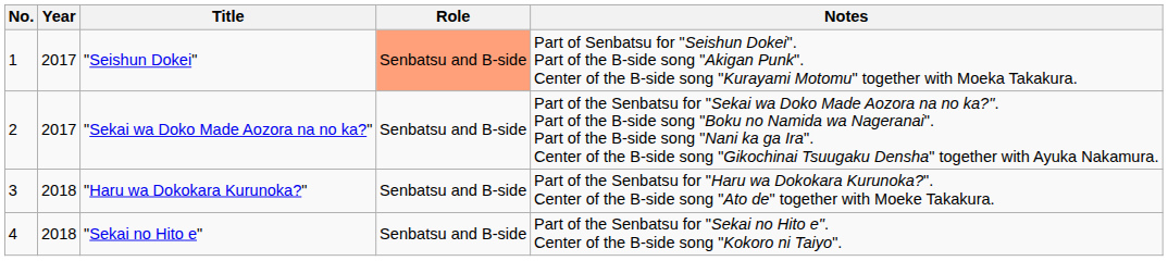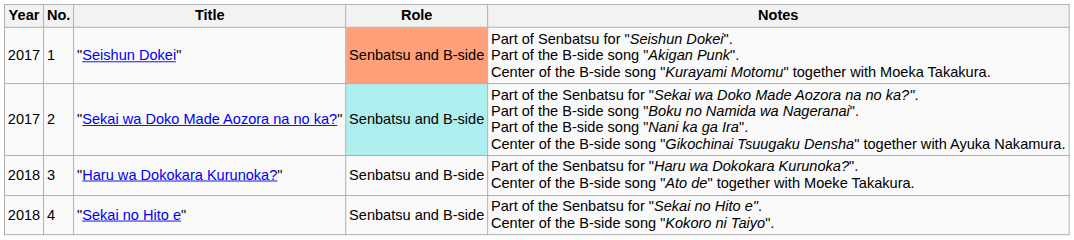columns swapped: Year <-> No.
"Sekai wa Doko Made Aozora na no ka?" | Role: no background -> paleturquoise background
